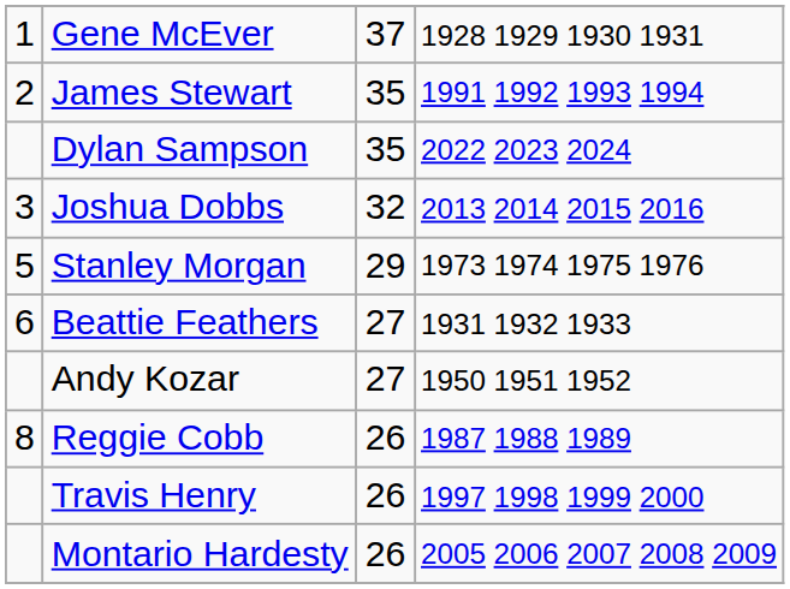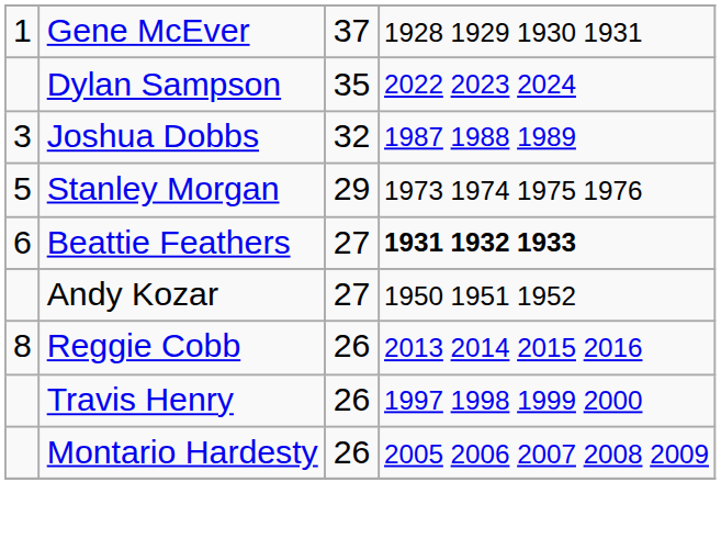- row: 2 | James Stewart | 35 | 1991 1992 1993 1994
Joshua Dobbs | column 4: 2013 2014 2015 2016 -> 1987 1988 1989
Beattie Feathers | column 4: normal -> bold
Reggie Cobb | column 4: 1987 1988 1989 -> 2013 2014 2015 2016
